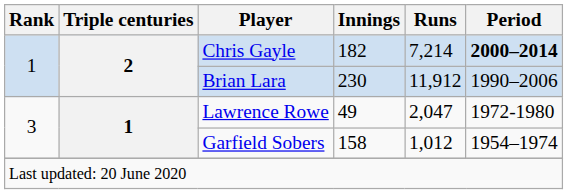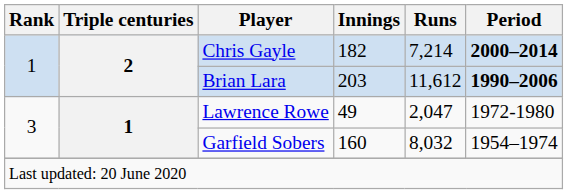Brian Lara | Innings: 230 -> 203
Brian Lara | Runs: 11,912 -> 11,612
Brian Lara | Period: normal -> bold
Garfield Sobers | Innings: 158 -> 160
Garfield Sobers | Runs: 1,012 -> 8,032
